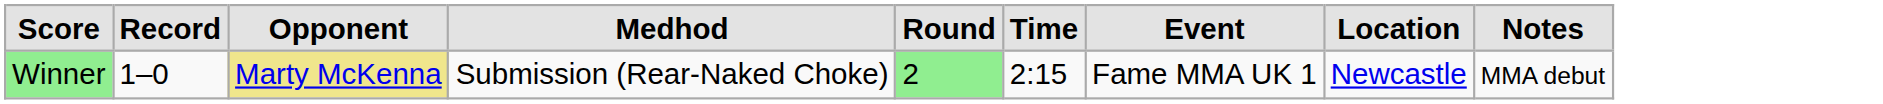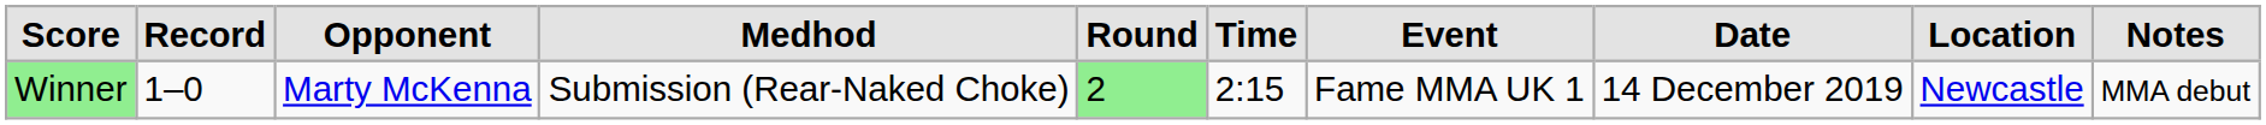+ column: Date | 14 December 2019
Winner | Opponent: khaki background -> no background
